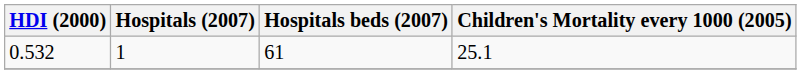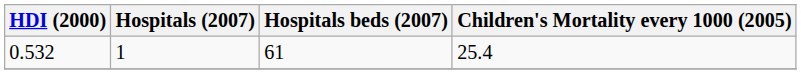0.532 | Children's Mortality every 1000 (2005): 25.1 -> 25.4
